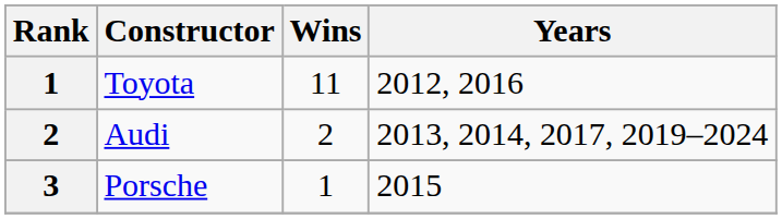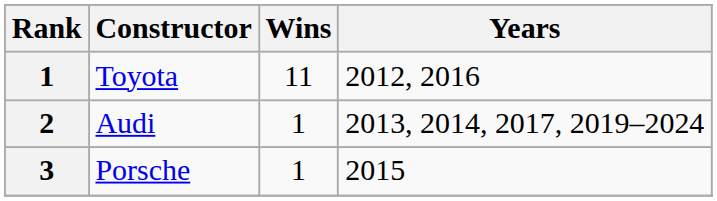Audi | Wins: 2 -> 1
